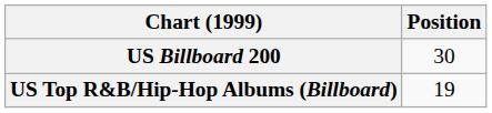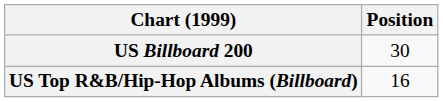US Top R&B/Hip-Hop Albums (Billboard) | Position: 19 -> 16
